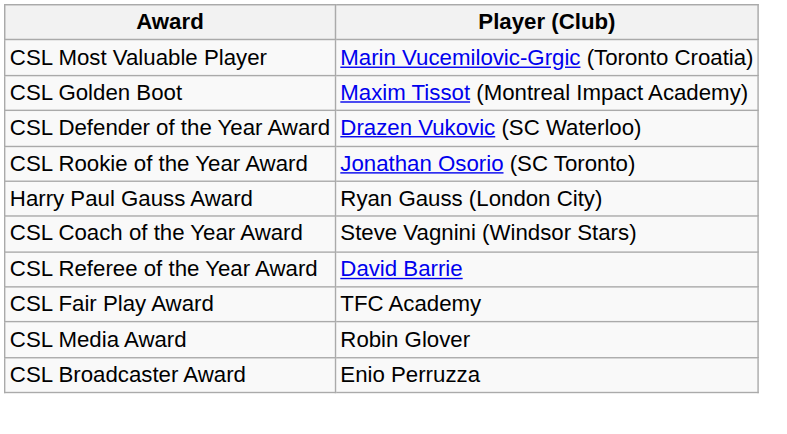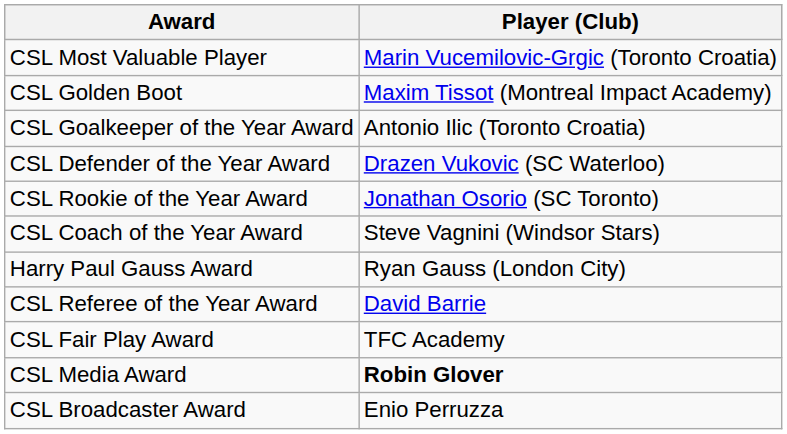+ row: CSL Goalkeeper of the Year Award | Antonio Ilic (Toronto Croatia)
rows swapped: CSL Coach of the Year Award <-> Harry Paul Gauss Award
CSL Media Award | Player (Club): normal -> bold
